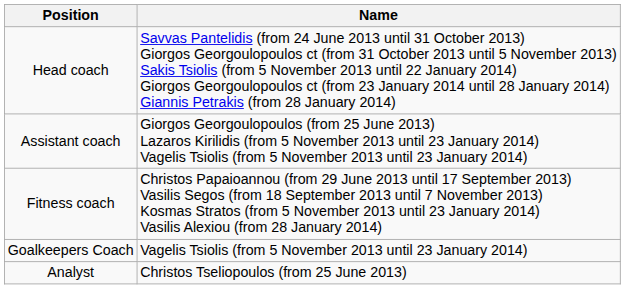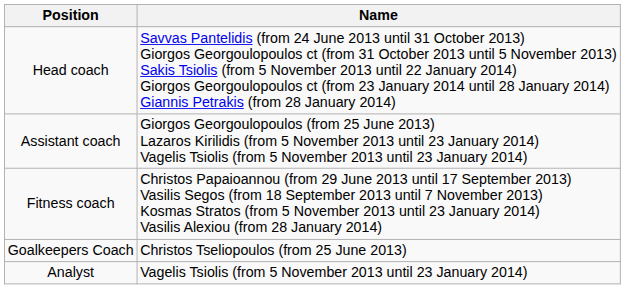Goalkeepers Coach | Name: Vagelis Tsiolis (from 5 November 2013 until 23 January 2014) -> Christos Tseliopoulos (from 25 June 2013)
Analyst | Name: Christos Tseliopoulos (from 25 June 2013) -> Vagelis Tsiolis (from 5 November 2013 until 23 January 2014)
